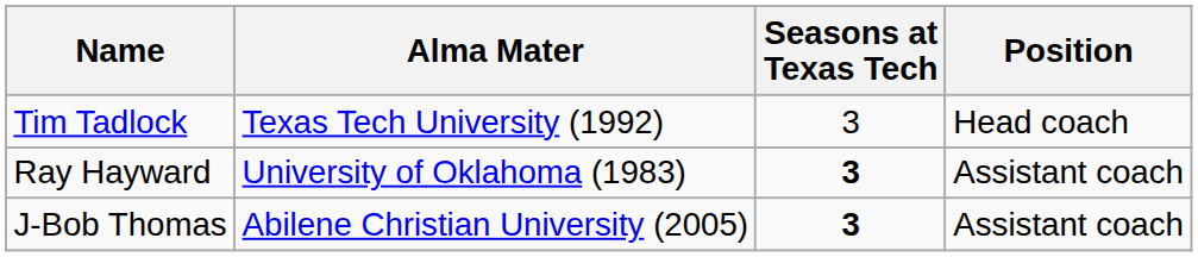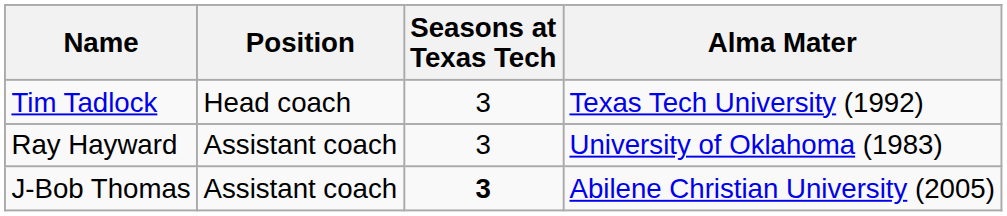columns swapped: Position <-> Alma Mater
Ray Hayward | Seasons at Texas Tech: bold -> normal
